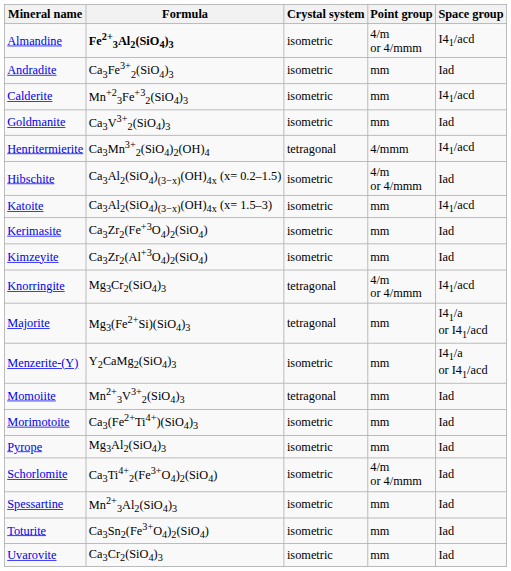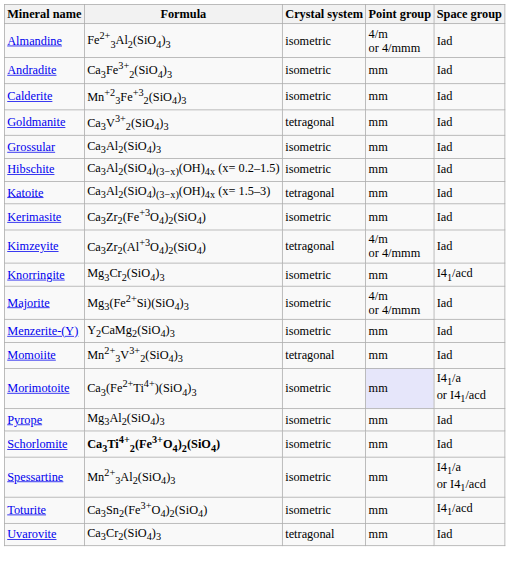Almandine | Formula: bold -> normal
Almandine | Space group: I41/acd -> Iad
Calderite | Space group: I41/acd -> Iad
Goldmanite | Crystal system: isometric -> tetragonal
+ row: Grossular | Ca3Al2(SiO4)3 | isometric | mm | Iad
- row: Henritermierite | Ca3Mn3+2(SiO4)2(OH)4 | tetragonal | 4/mmm | I41/acd
Hibschite | Point group: 4/m or 4/mmm -> mm
Katoite | Crystal system: isometric -> tetragonal
Katoite | Space group: I41/acd -> Iad
Kimzeyite | Crystal system: isometric -> tetragonal
Kimzeyite | Point group: mm -> 4/m or 4/mmm
Knorringite | Crystal system: tetragonal -> isometric
Knorringite | Point group: 4/m or 4/mmm -> mm
Majorite | Crystal system: tetragonal -> isometric
Majorite | Point group: mm -> 4/m or 4/mmm
Majorite | Space group: I41/a or I41/acd -> Iad
Menzerite-(Y) | Space group: I41/a or I41/acd -> Iad
Morimotoite | Point group: no background -> lavender background
Morimotoite | Space group: Iad -> I41/a or I41/acd
Schorlomite | Formula: normal -> bold
Schorlomite | Point group: 4/m or 4/mmm -> mm
Spessartine | Space group: Iad -> I41/a or I41/acd
Toturite | Space group: Iad -> I41/acd
Uvarovite | Crystal system: isometric -> tetragonal
